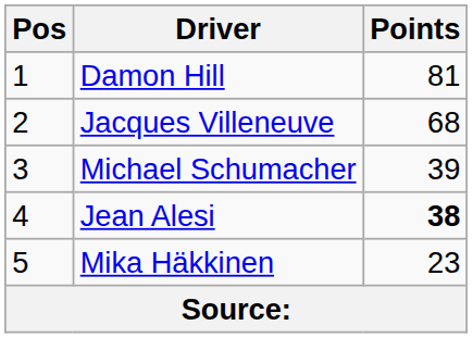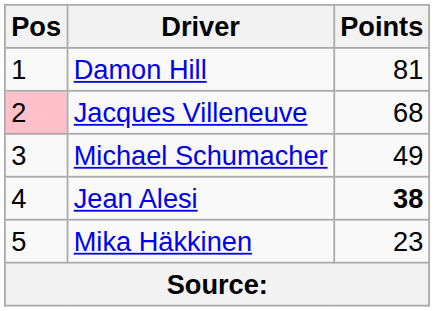Jacques Villeneuve | Pos: no background -> pink background
Michael Schumacher | Points: 39 -> 49
